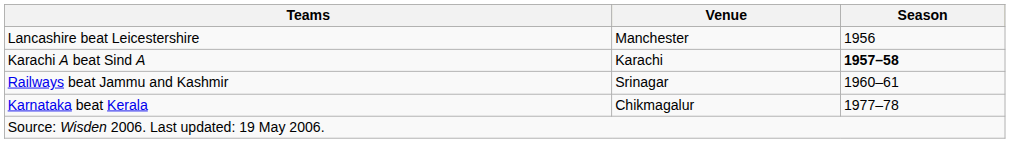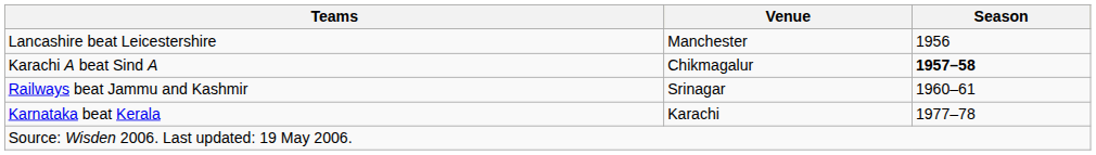Karachi A beat Sind A | Venue: Karachi -> Chikmagalur
Karnataka beat Kerala | Venue: Chikmagalur -> Karachi
